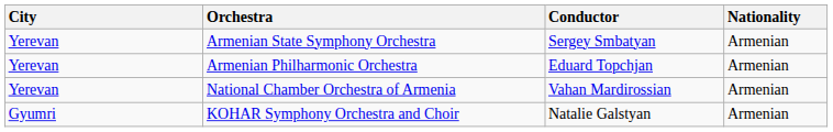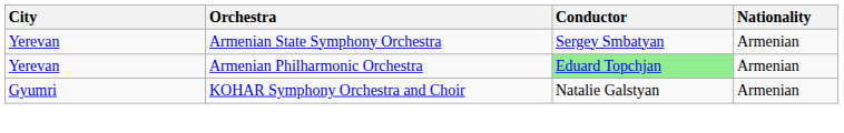Armenian Philharmonic Orchestra | Conductor: no background -> lightgreen background
- row: Yerevan | National Chamber Orchestra of Armenia | Vahan Mardirossian | Armenian
